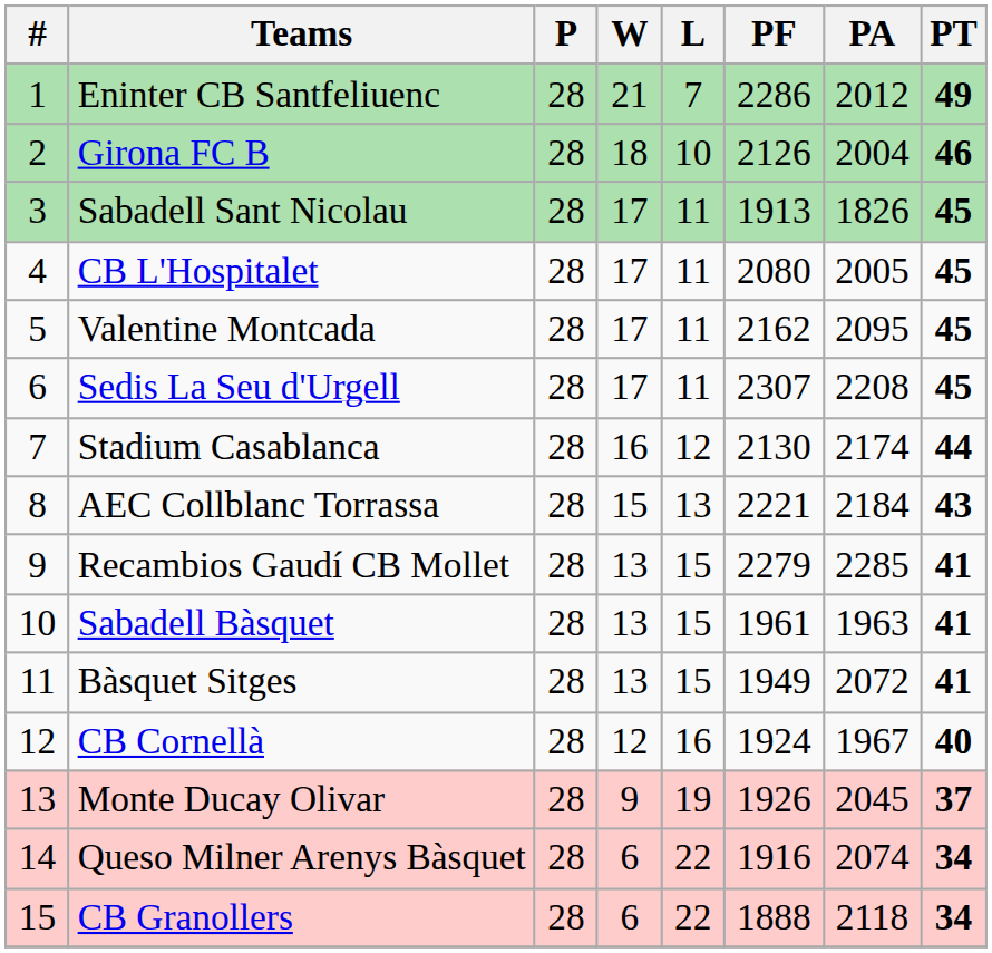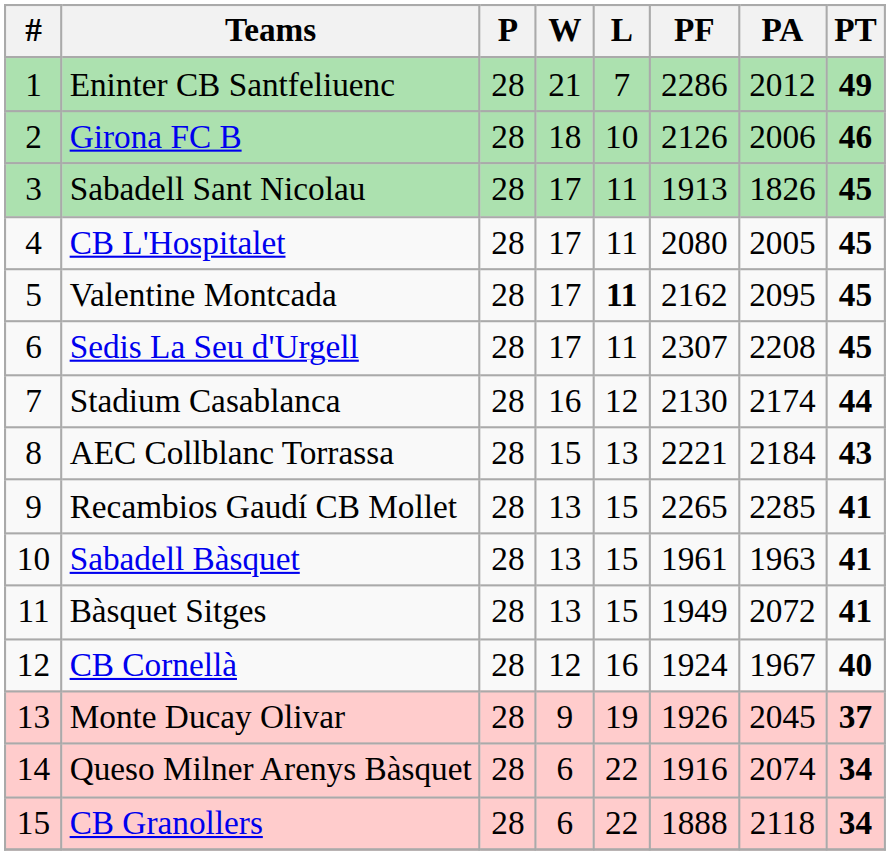Girona FC B | PA: 2004 -> 2006
Valentine Montcada | L: normal -> bold
Recambios Gaudí CB Mollet | PF: 2279 -> 2265
